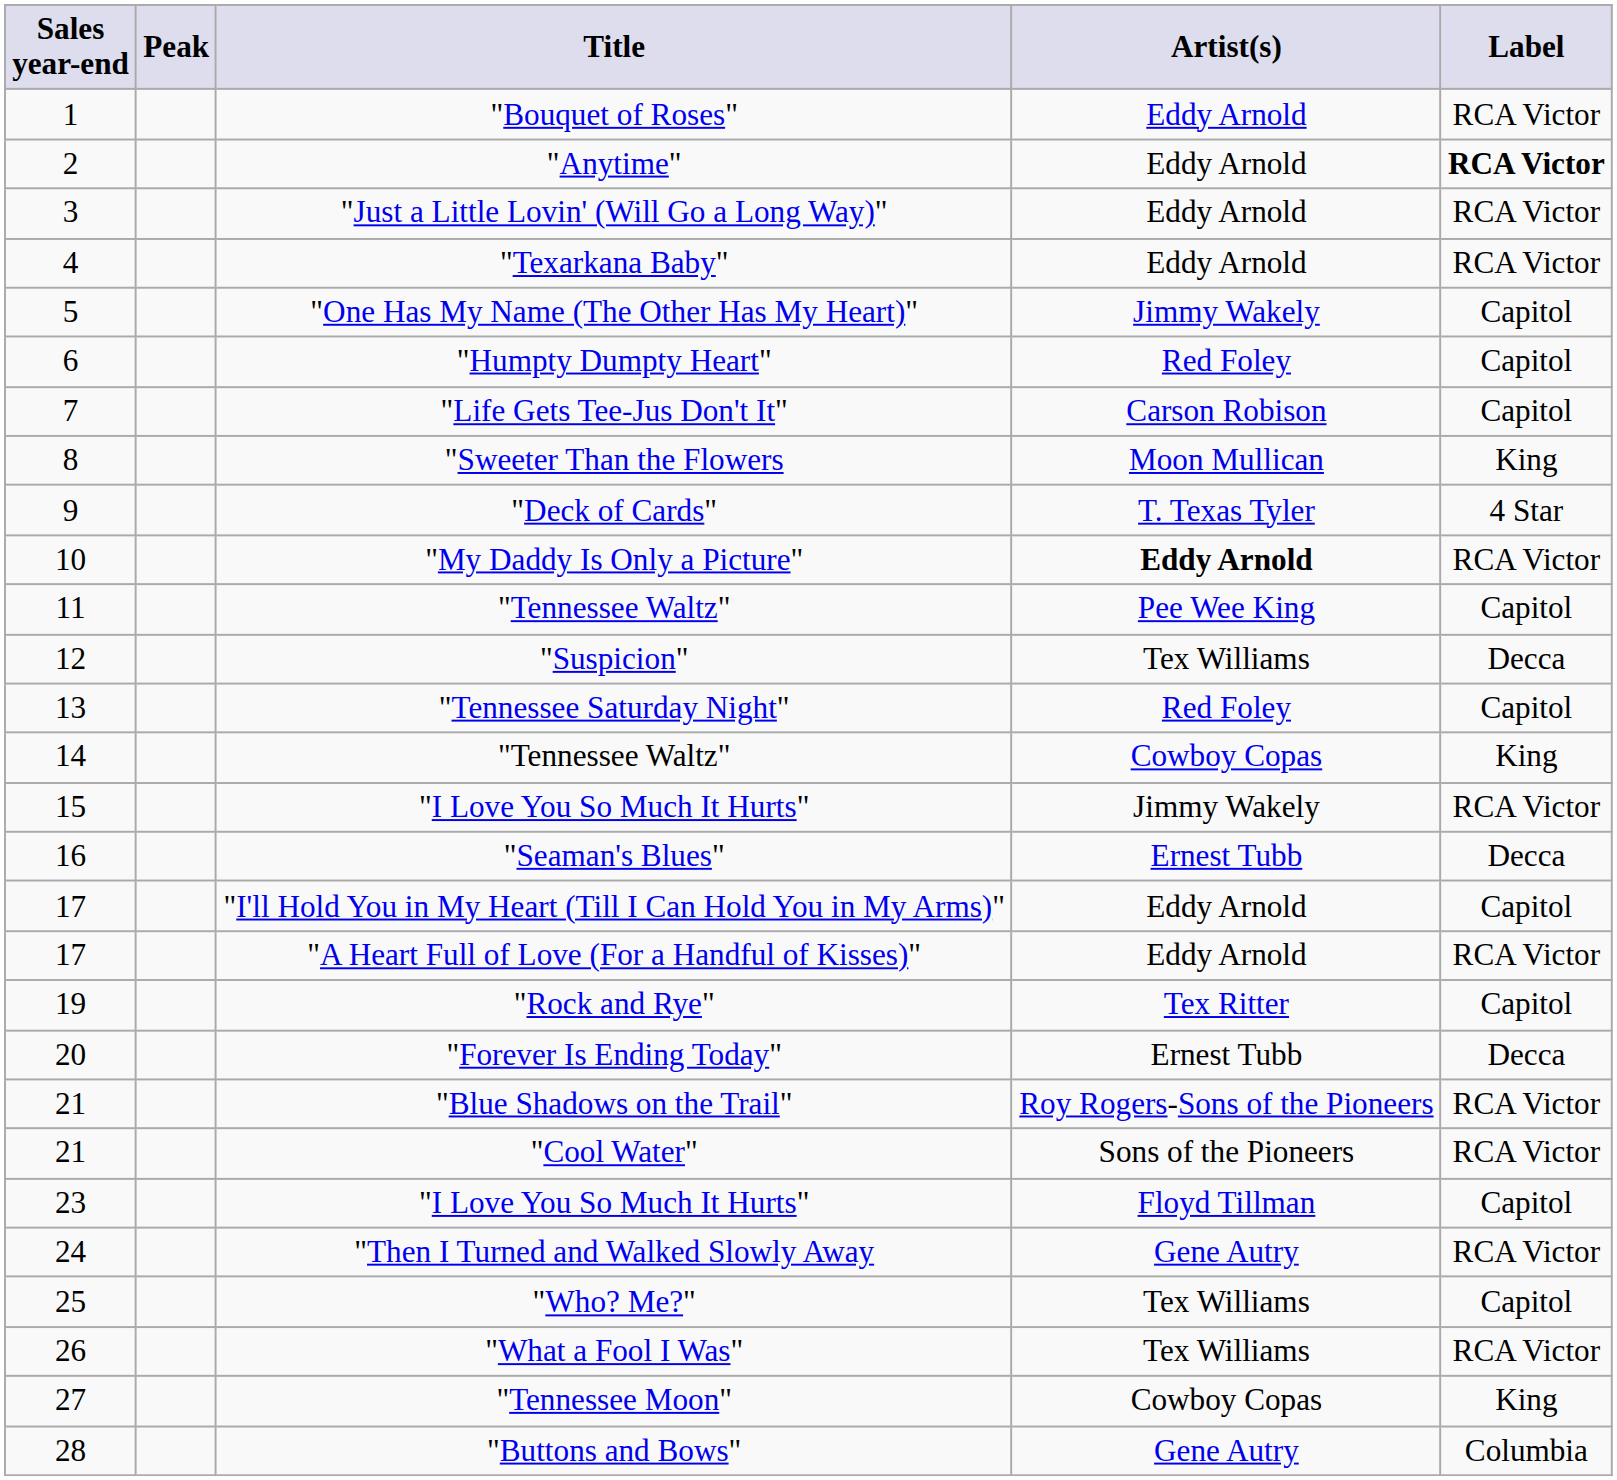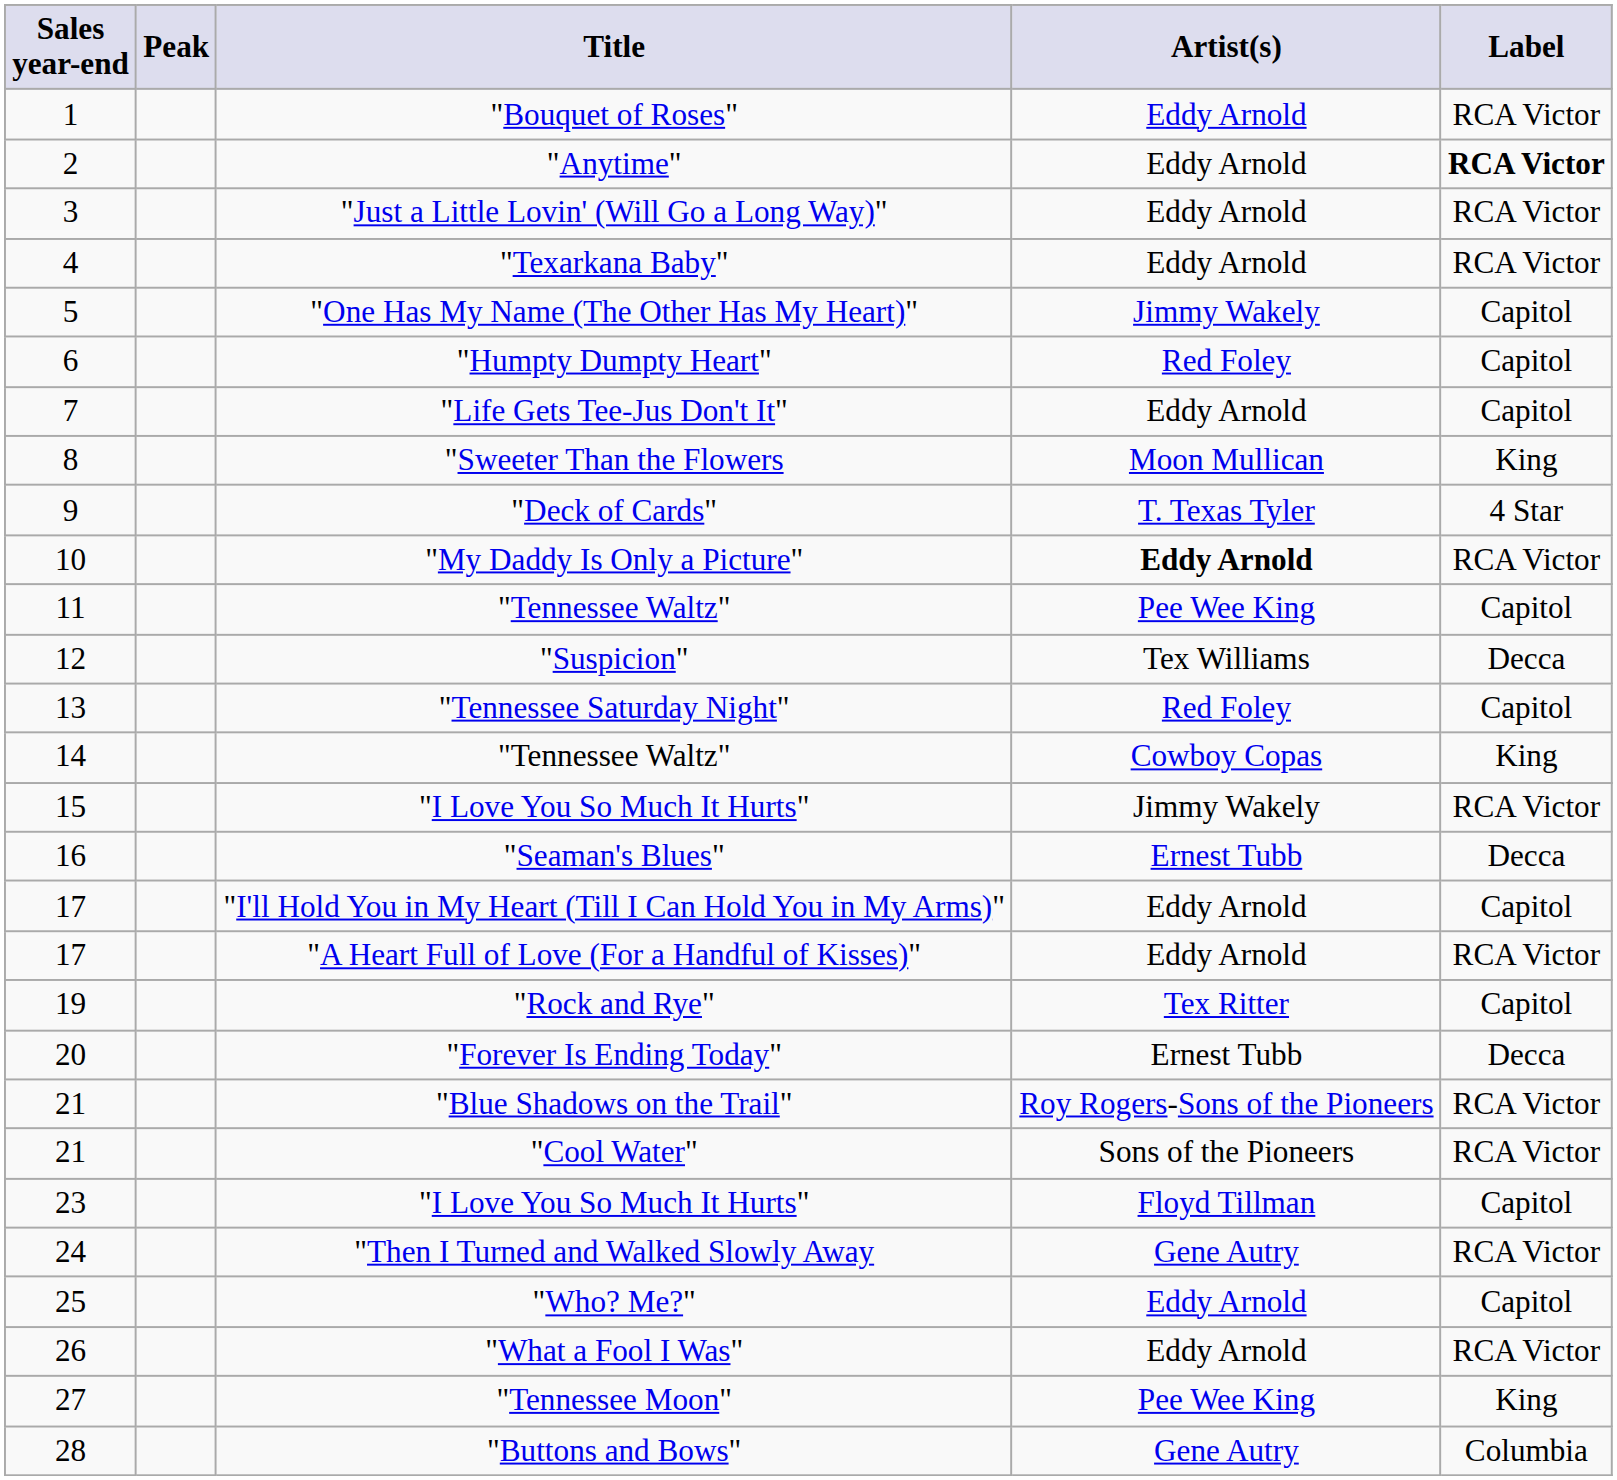"Life Gets Tee-Jus Don't It" | Artist(s): Carson Robison -> Eddy Arnold
"Who? Me?" | Artist(s): Tex Williams -> Eddy Arnold
"What a Fool I Was" | Artist(s): Tex Williams -> Eddy Arnold
"Tennessee Moon" | Artist(s): Cowboy Copas -> Pee Wee King
